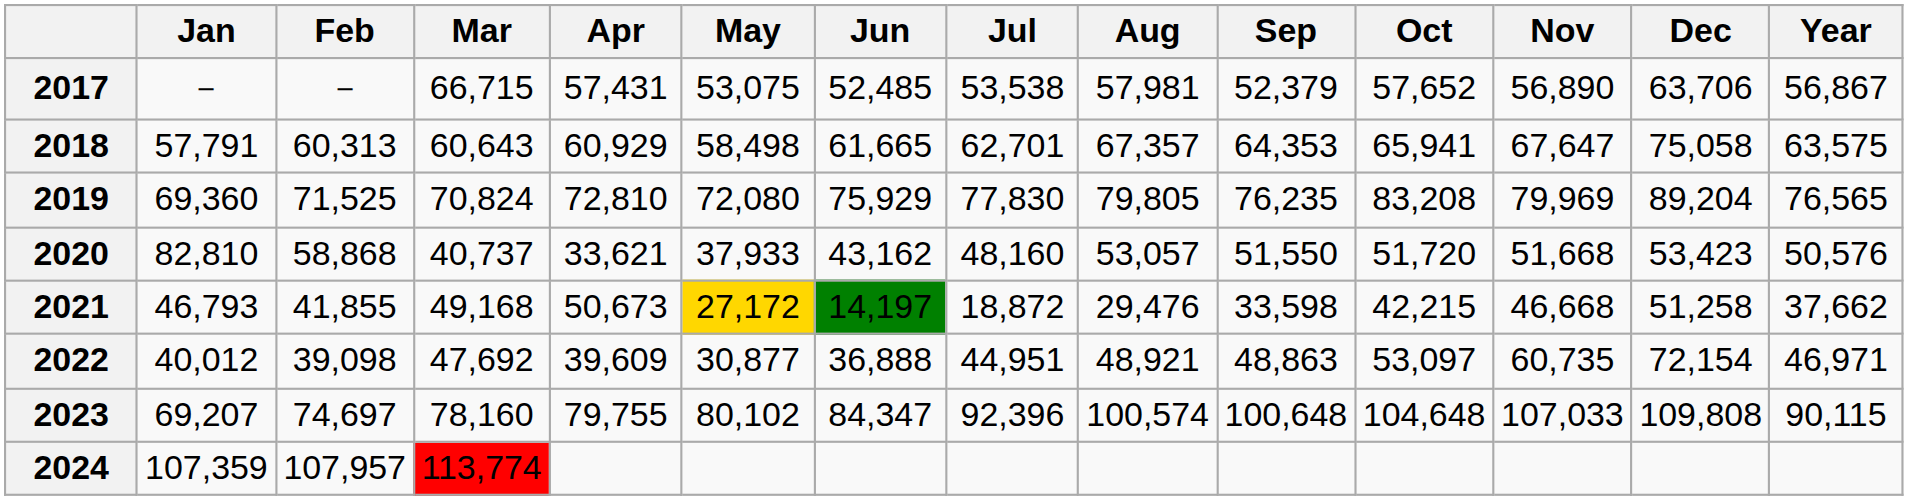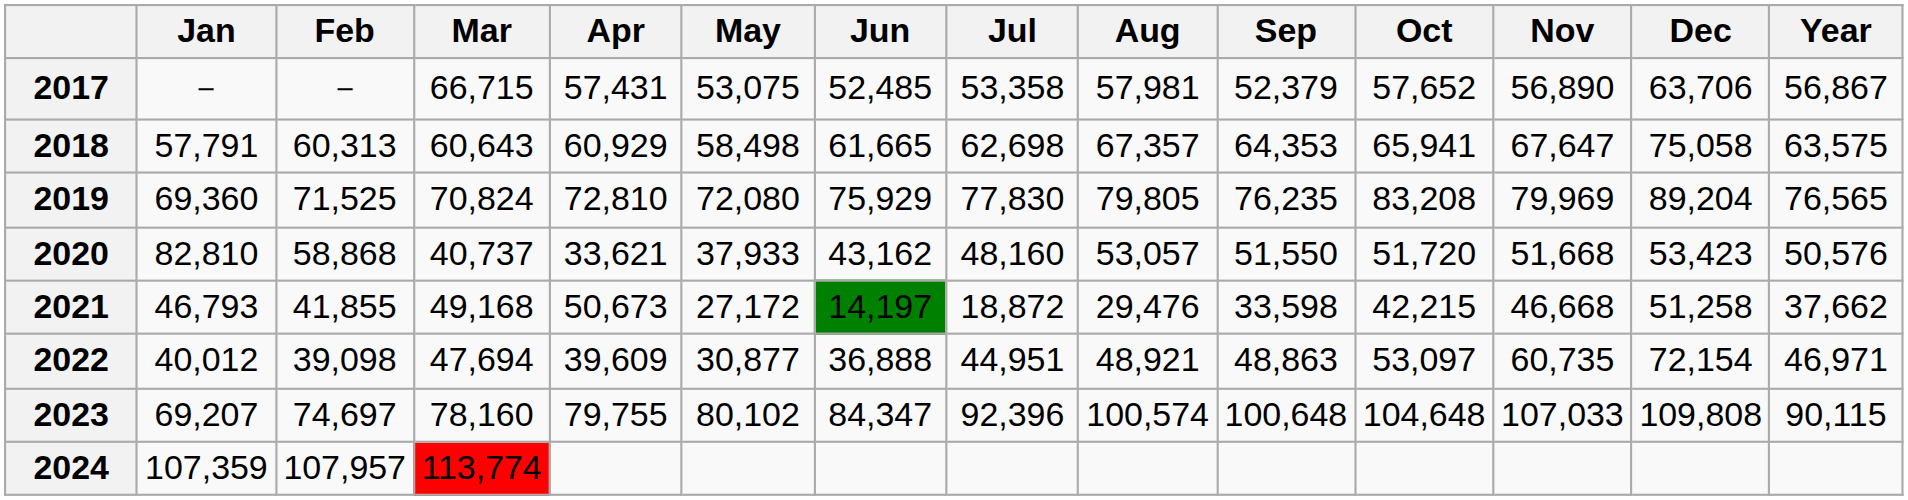2017 | Jul: 53,538 -> 53,358
2018 | Jul: 62,701 -> 62,698
2021 | May: gold background -> no background
2022 | Mar: 47,692 -> 47,694
